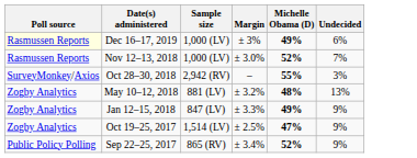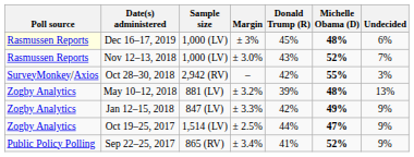+ column: Donald Trump (R) | 45% | 43% | 42% | 39% | 42% | 44% | 41%
Dec 16–17, 2019 | Michelle Obama (D): 49% -> 48%
